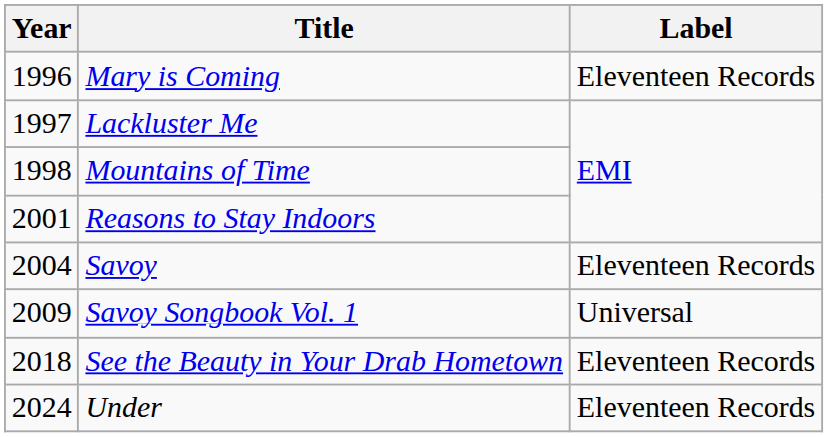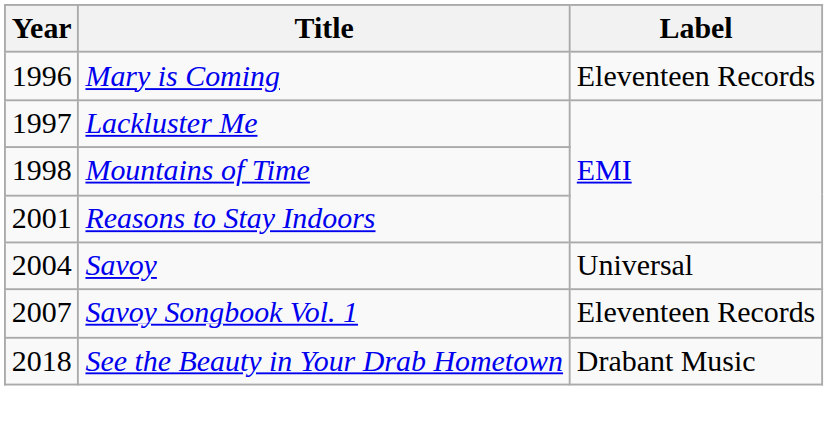Savoy | Label: Eleventeen Records -> Universal
Savoy Songbook Vol. 1 | Year: 2009 -> 2007
Savoy Songbook Vol. 1 | Label: Universal -> Eleventeen Records
See the Beauty in Your Drab Hometown | Label: Eleventeen Records -> Drabant Music
- row: 2024 | Under | Eleventeen Records
